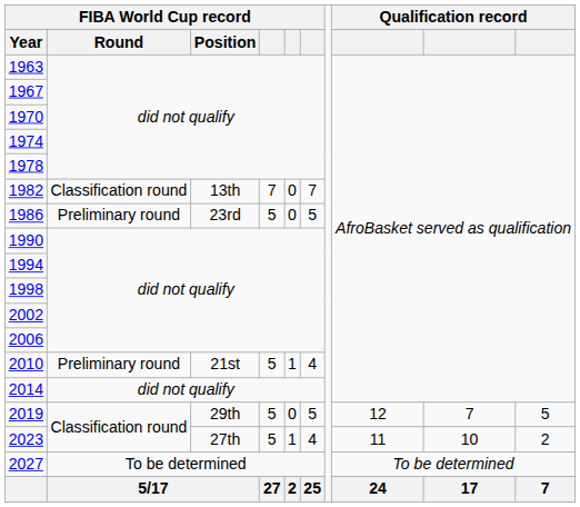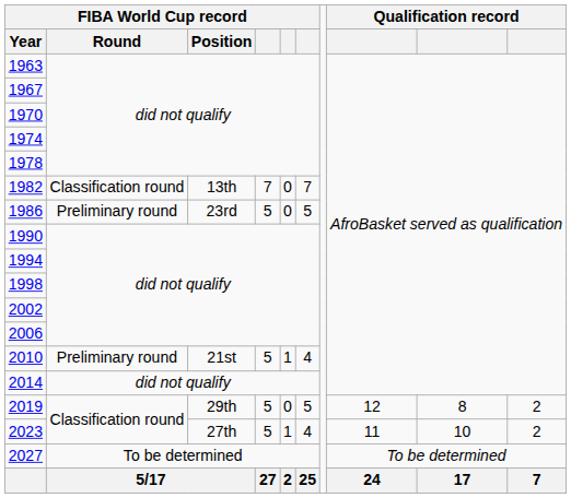2019 | column 9: 7 -> 8
2019 | column 10: 5 -> 2
